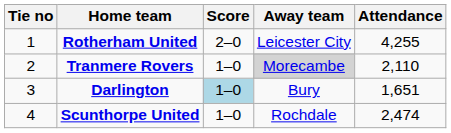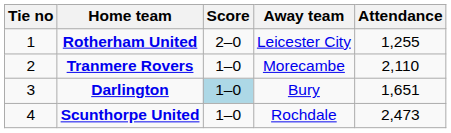Rotherham United | Attendance: 4,255 -> 1,255
Tranmere Rovers | Away team: lightgrey background -> no background
Scunthorpe United | Attendance: 2,474 -> 2,473
